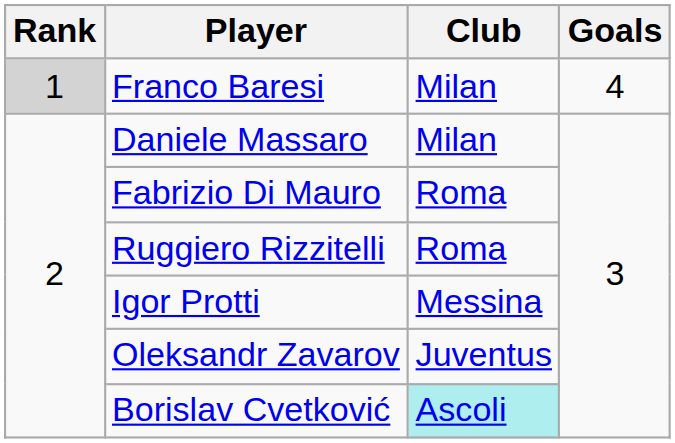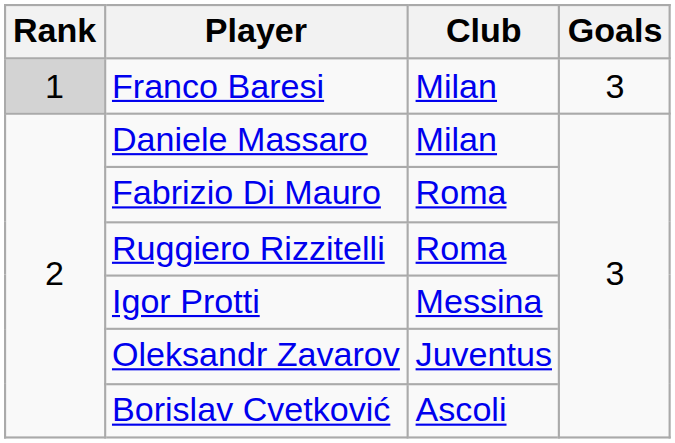Franco Baresi | Goals: 4 -> 3
Borislav Cvetković | Club: paleturquoise background -> no background
